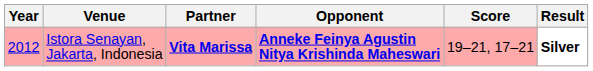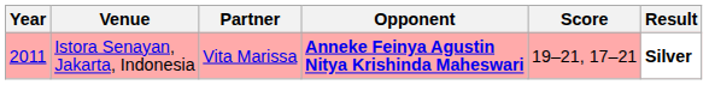Istora Senayan, Jakarta, Indonesia | Year: 2012 -> 2011
Istora Senayan, Jakarta, Indonesia | Partner: bold -> normal
